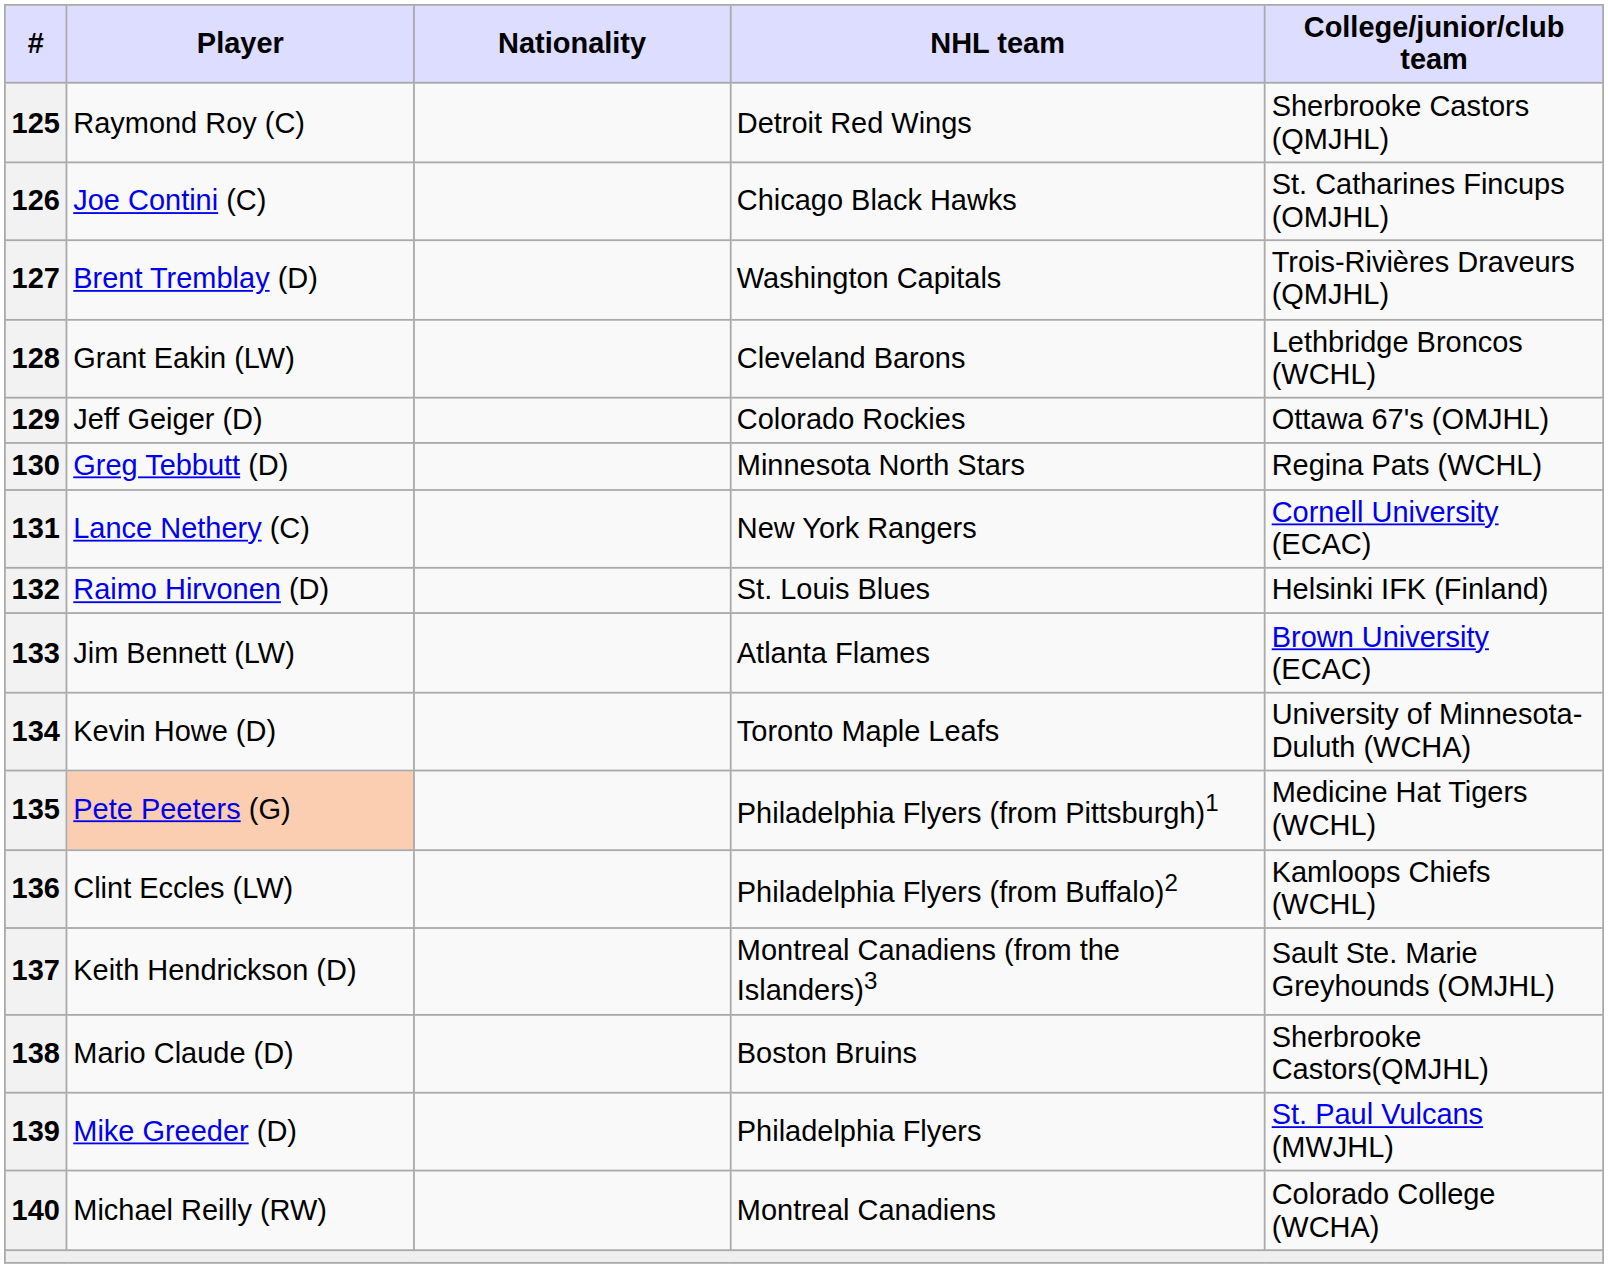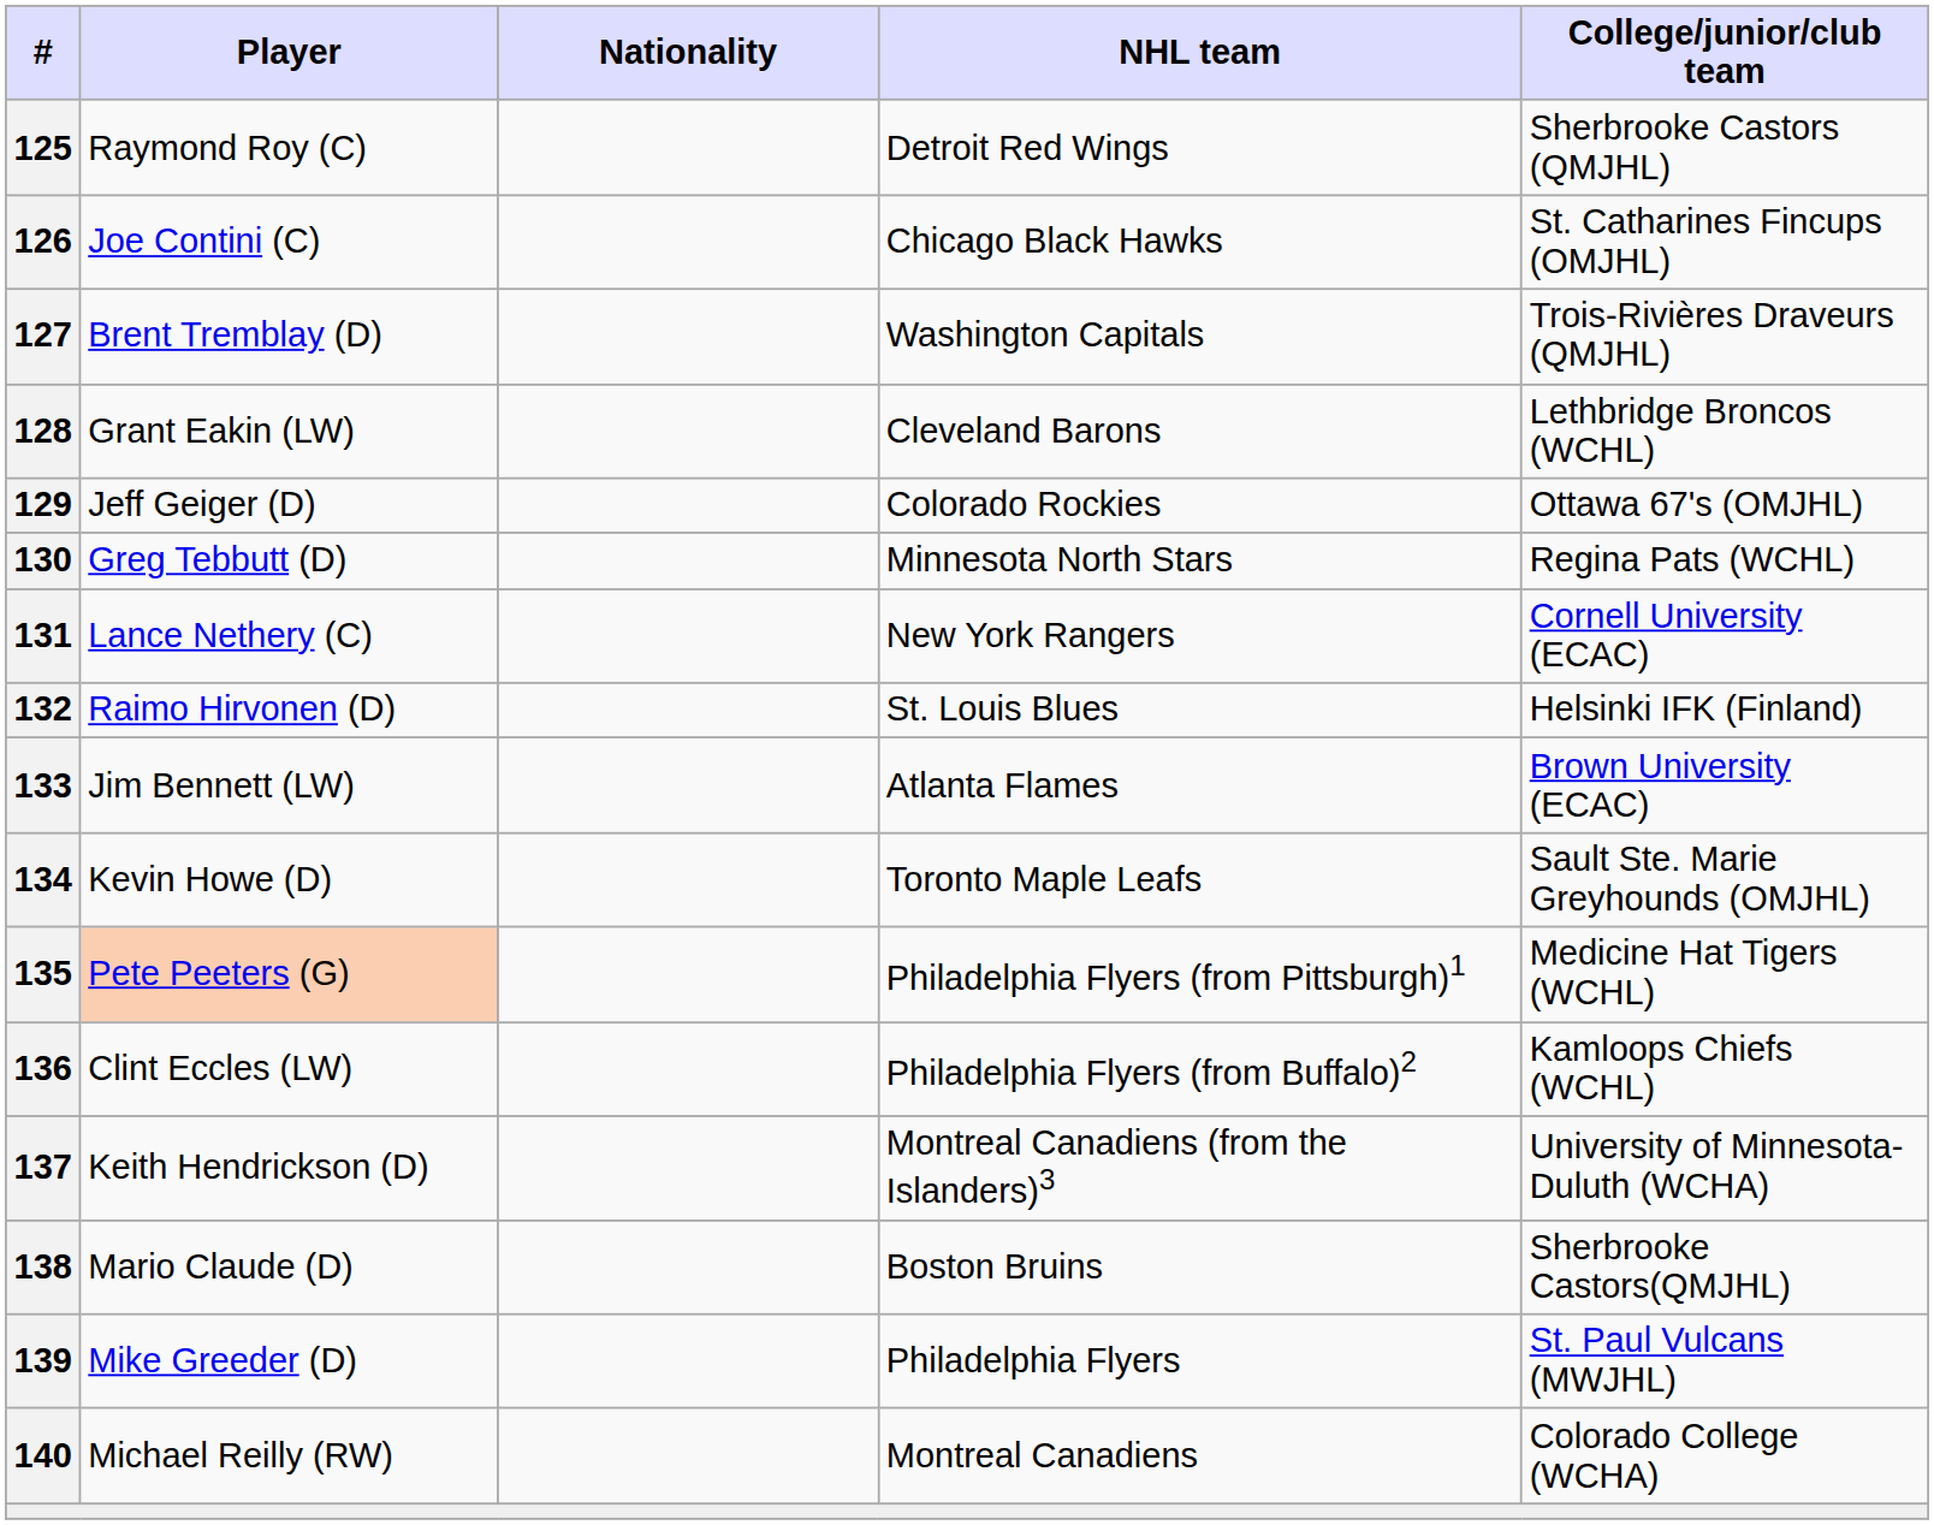134 | College/junior/club team: University of Minnesota-Duluth (WCHA) -> Sault Ste. Marie Greyhounds (OMJHL)
137 | College/junior/club team: Sault Ste. Marie Greyhounds (OMJHL) -> University of Minnesota-Duluth (WCHA)
